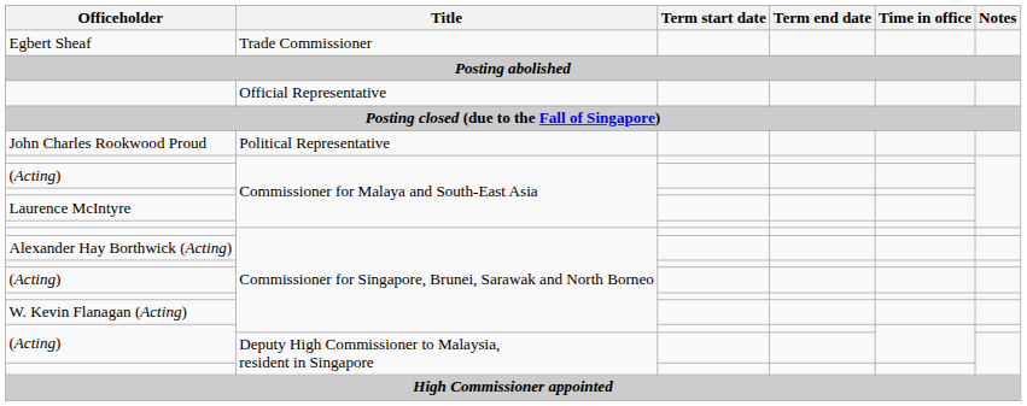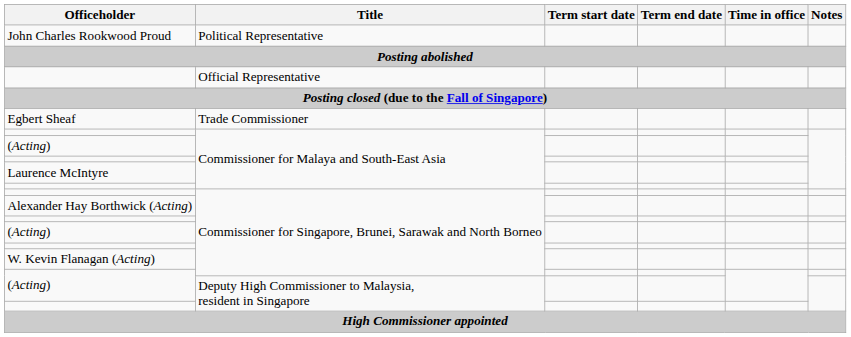rows swapped: Egbert Sheaf <-> John Charles Rookwood Proud
